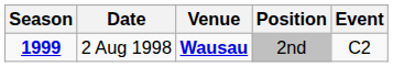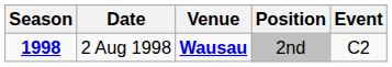2 Aug 1998 | Season: 1999 -> 1998
